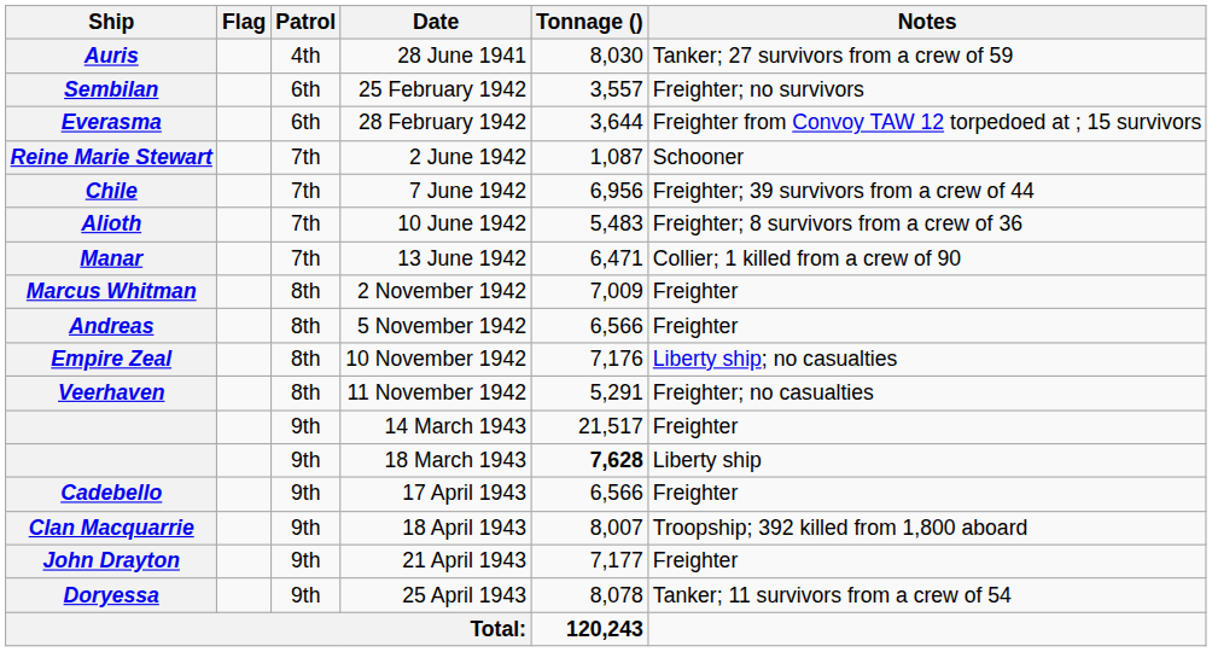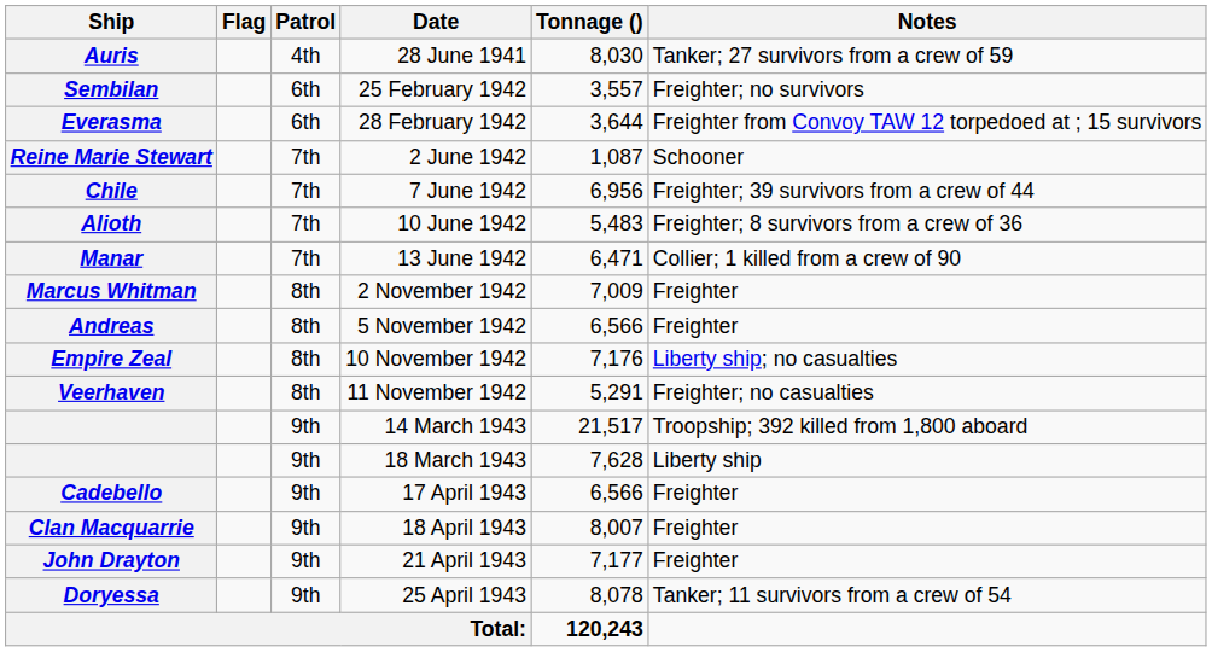14 March 1943 | Notes: Freighter -> Troopship; 392 killed from 1,800 aboard
18 March 1943 | Tonnage (): bold -> normal
18 April 1943 | Notes: Troopship; 392 killed from 1,800 aboard -> Freighter
